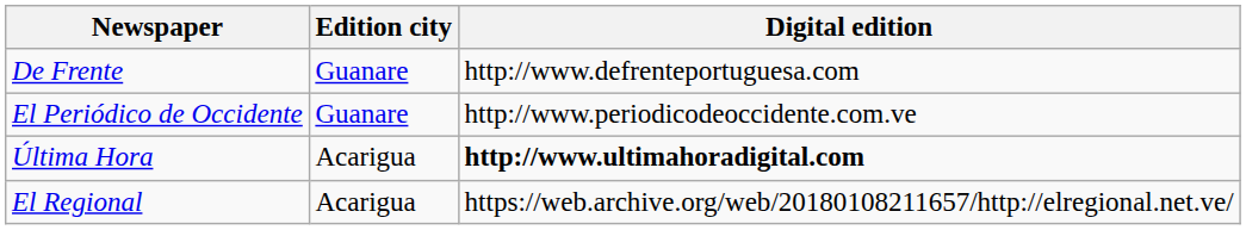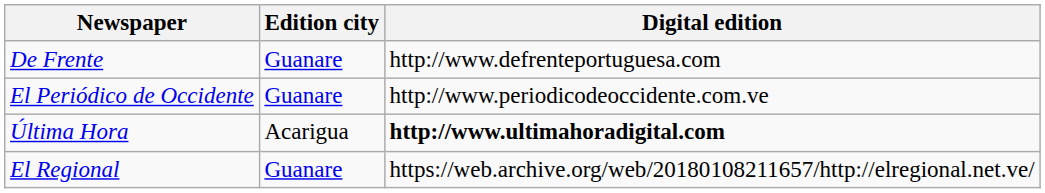El Regional | Edition city: Acarigua -> Guanare
